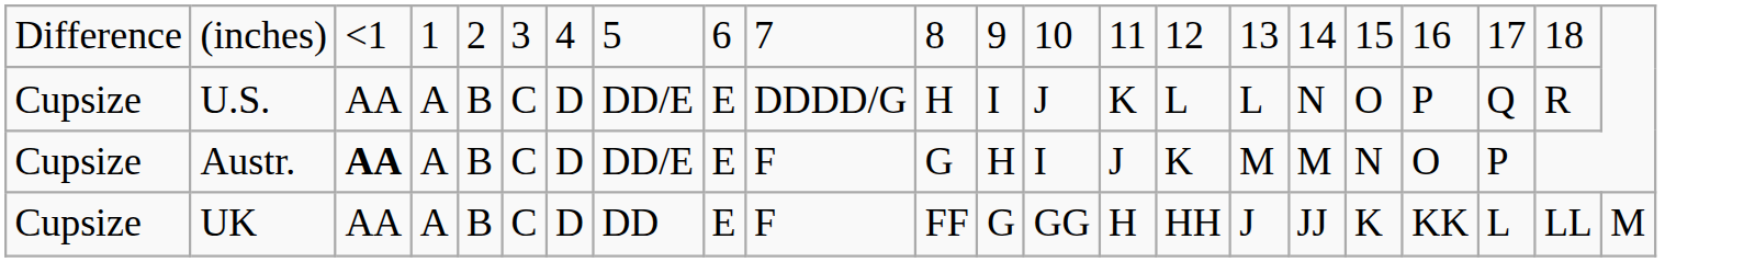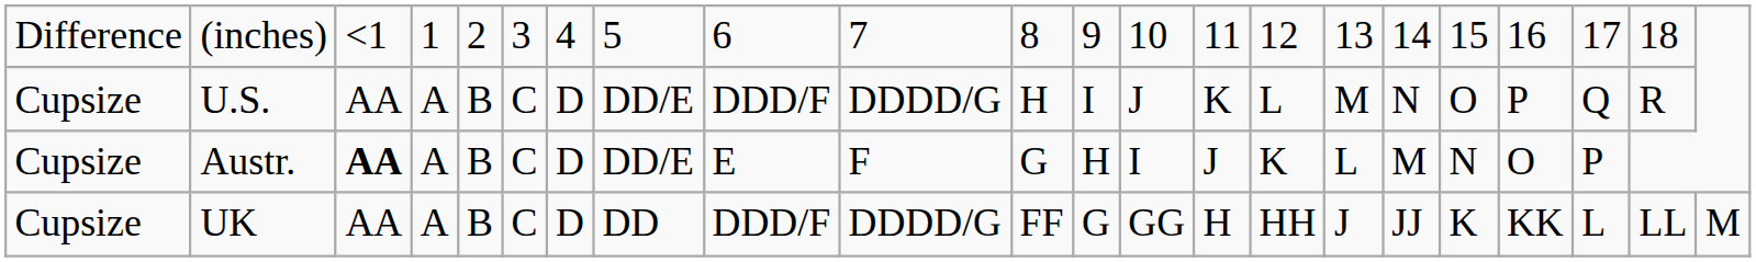U.S. | column 9: E -> DDD/F
U.S. | column 16: L -> M
Austr. | column 16: M -> L
UK | column 9: E -> DDD/F
UK | column 10: F -> DDDD/G
